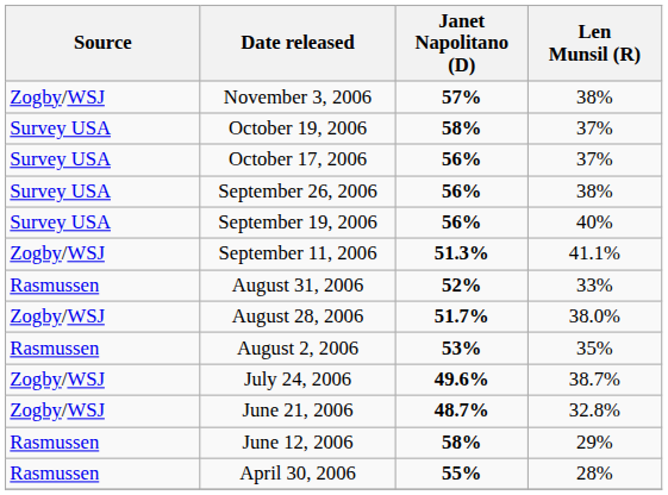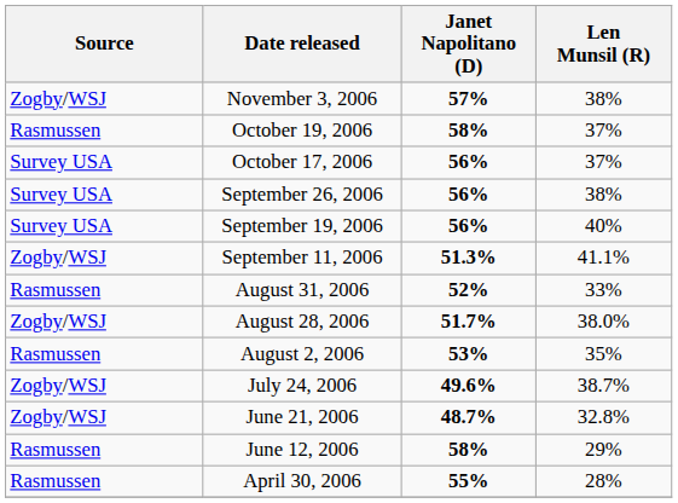October 19, 2006 | Source: Survey USA -> Rasmussen
